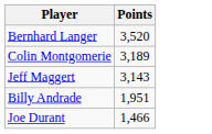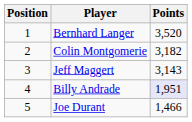+ column: Position | 1 | 2 | 3 | 4 | 5
Colin Montgomerie | Points: 3,189 -> 3,182
Billy Andrade | Points: no background -> lavender background
